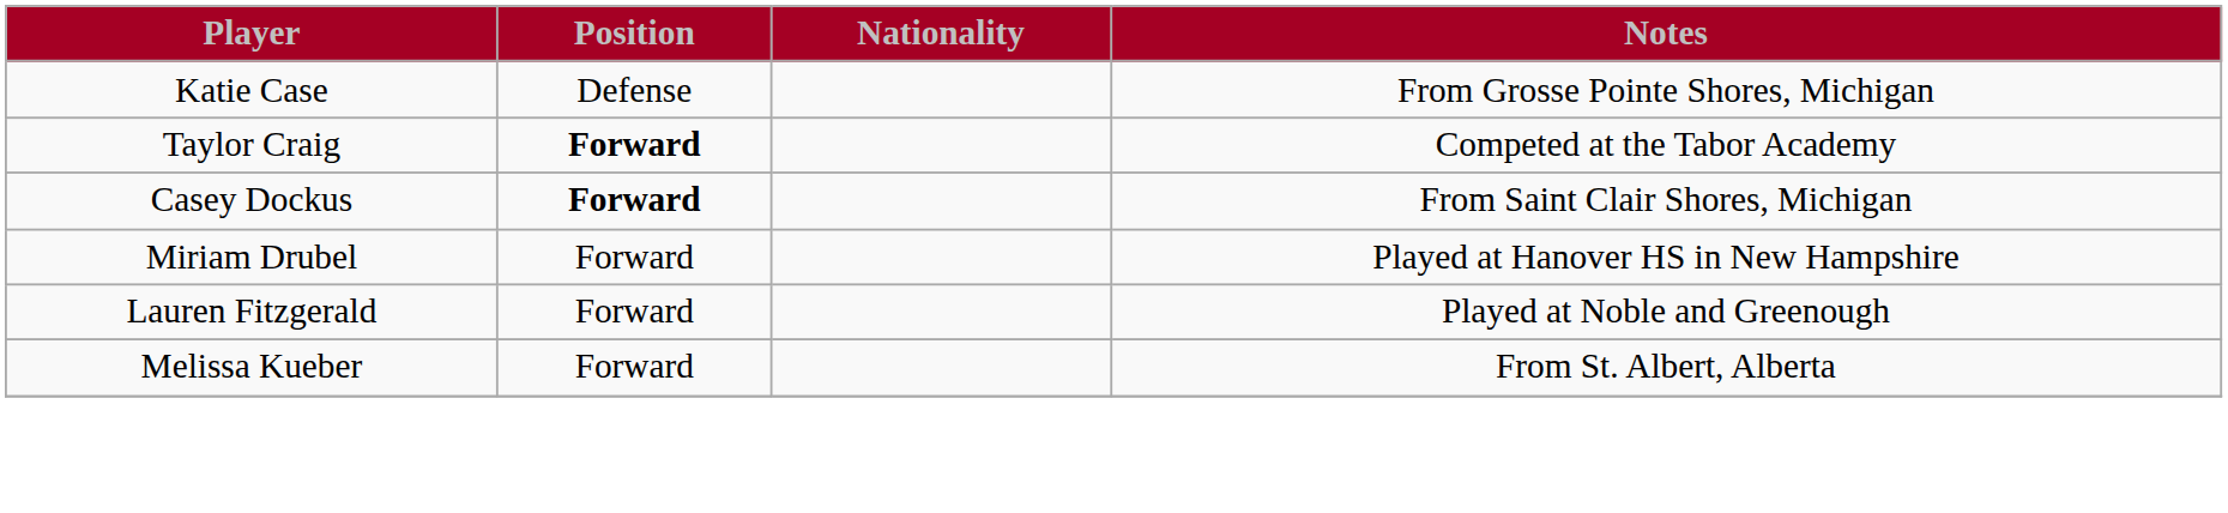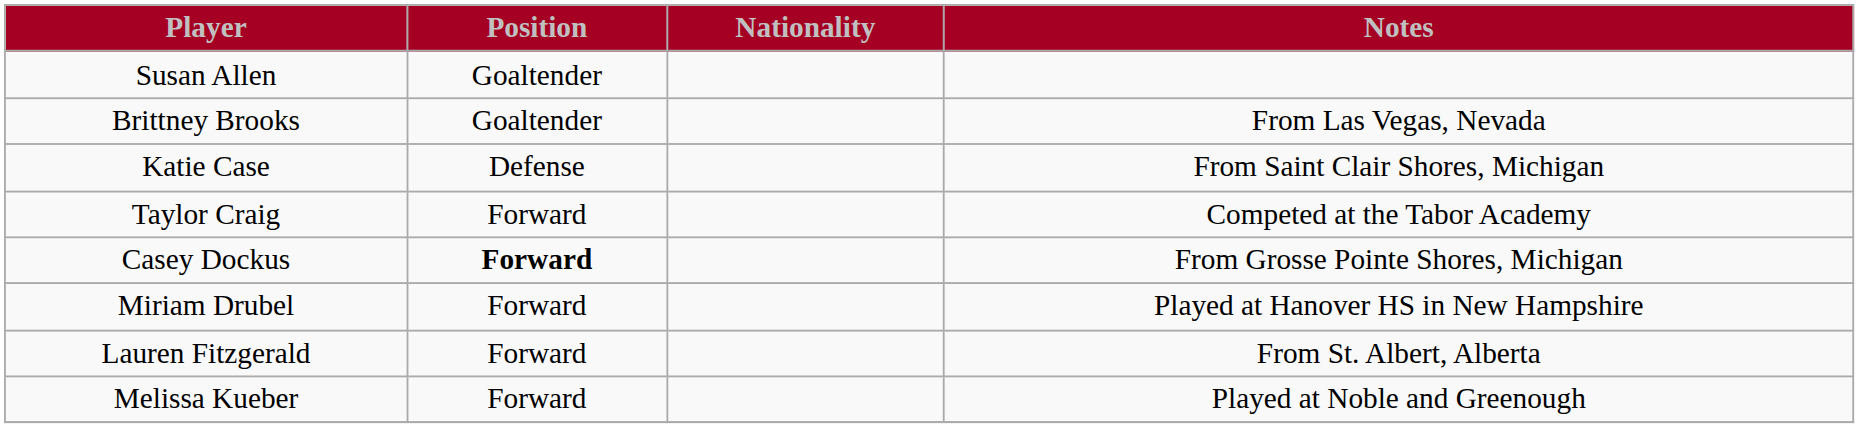+ row: Susan Allen | Goaltender
+ row: Brittney Brooks | Goaltender | From Las Vegas, Nevada
Katie Case | Notes: From Grosse Pointe Shores, Michigan -> From Saint Clair Shores, Michigan
Taylor Craig | Position: bold -> normal
Casey Dockus | Notes: From Saint Clair Shores, Michigan -> From Grosse Pointe Shores, Michigan
Lauren Fitzgerald | Notes: Played at Noble and Greenough -> From St. Albert, Alberta
Melissa Kueber | Notes: From St. Albert, Alberta -> Played at Noble and Greenough
